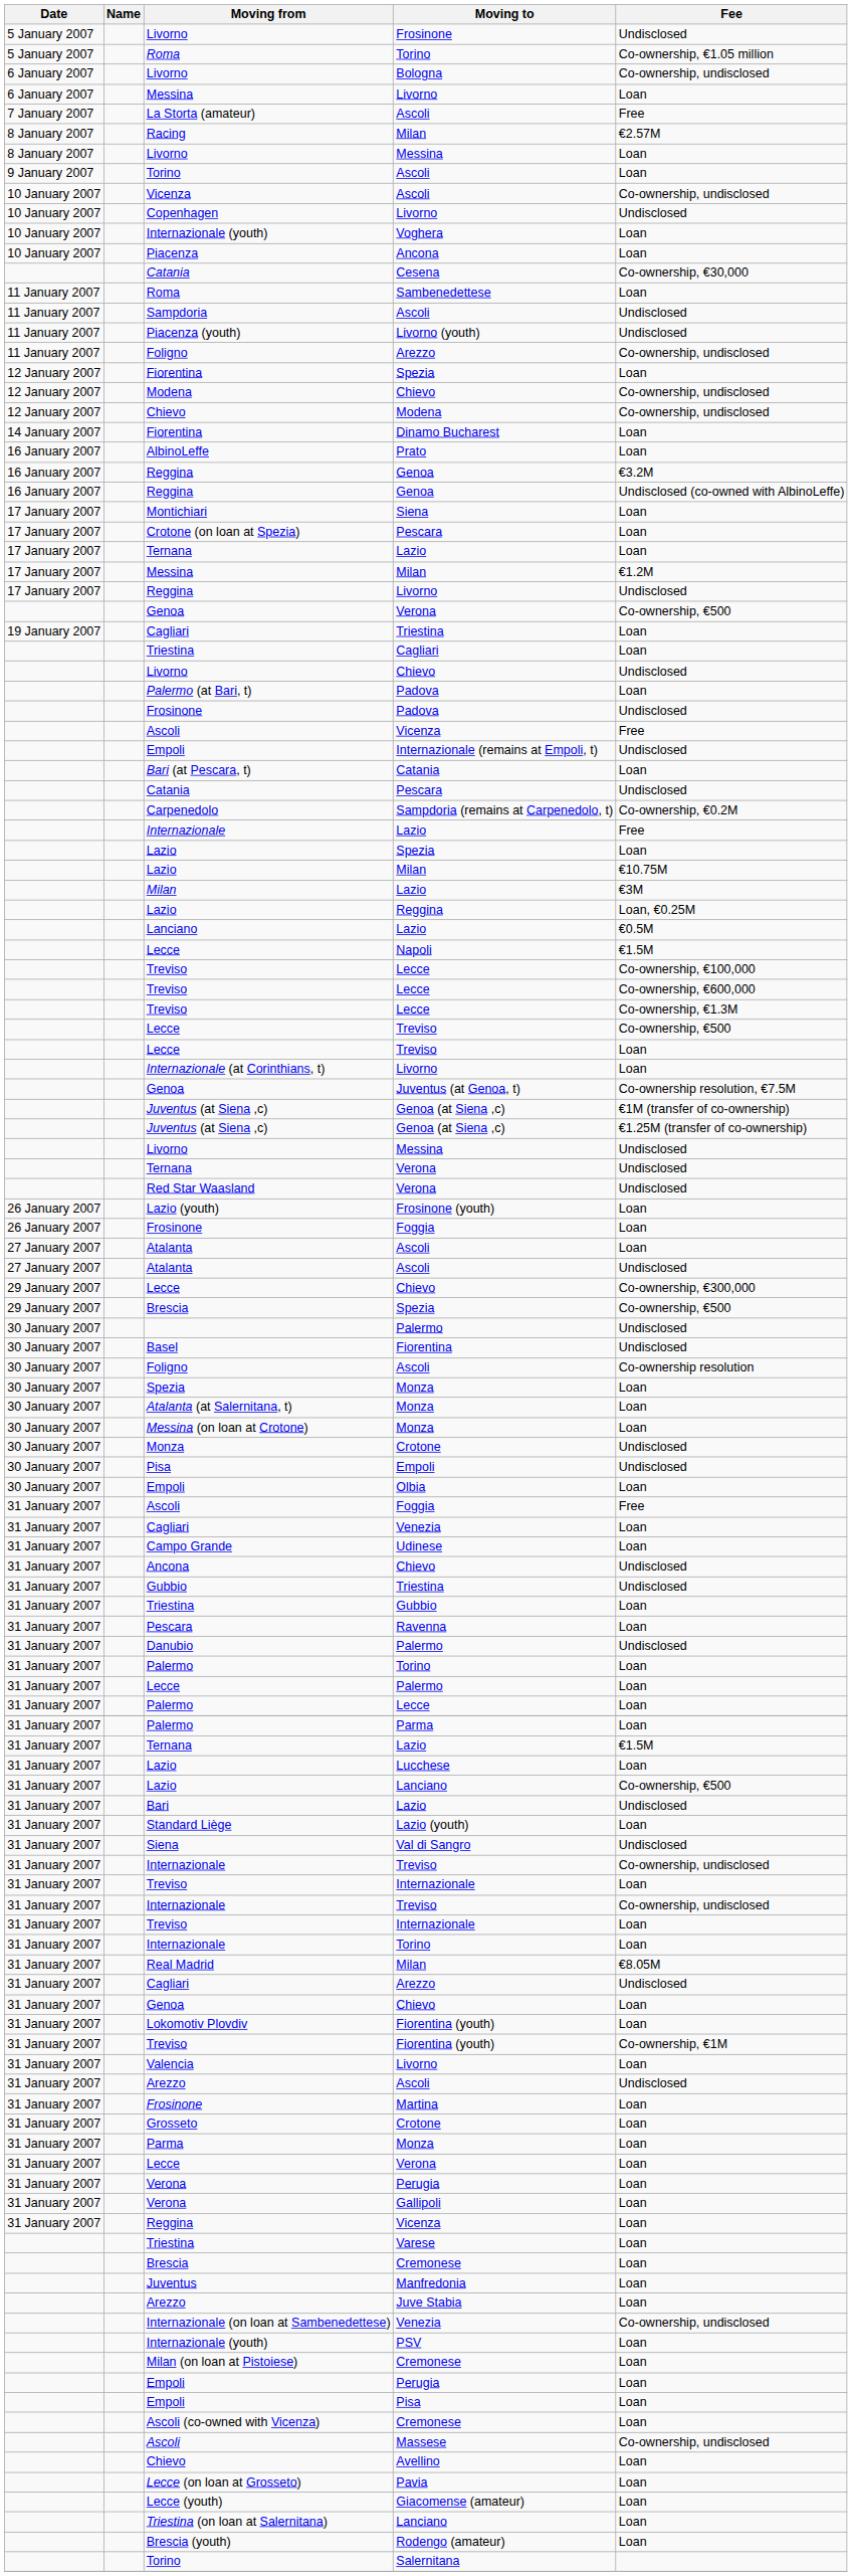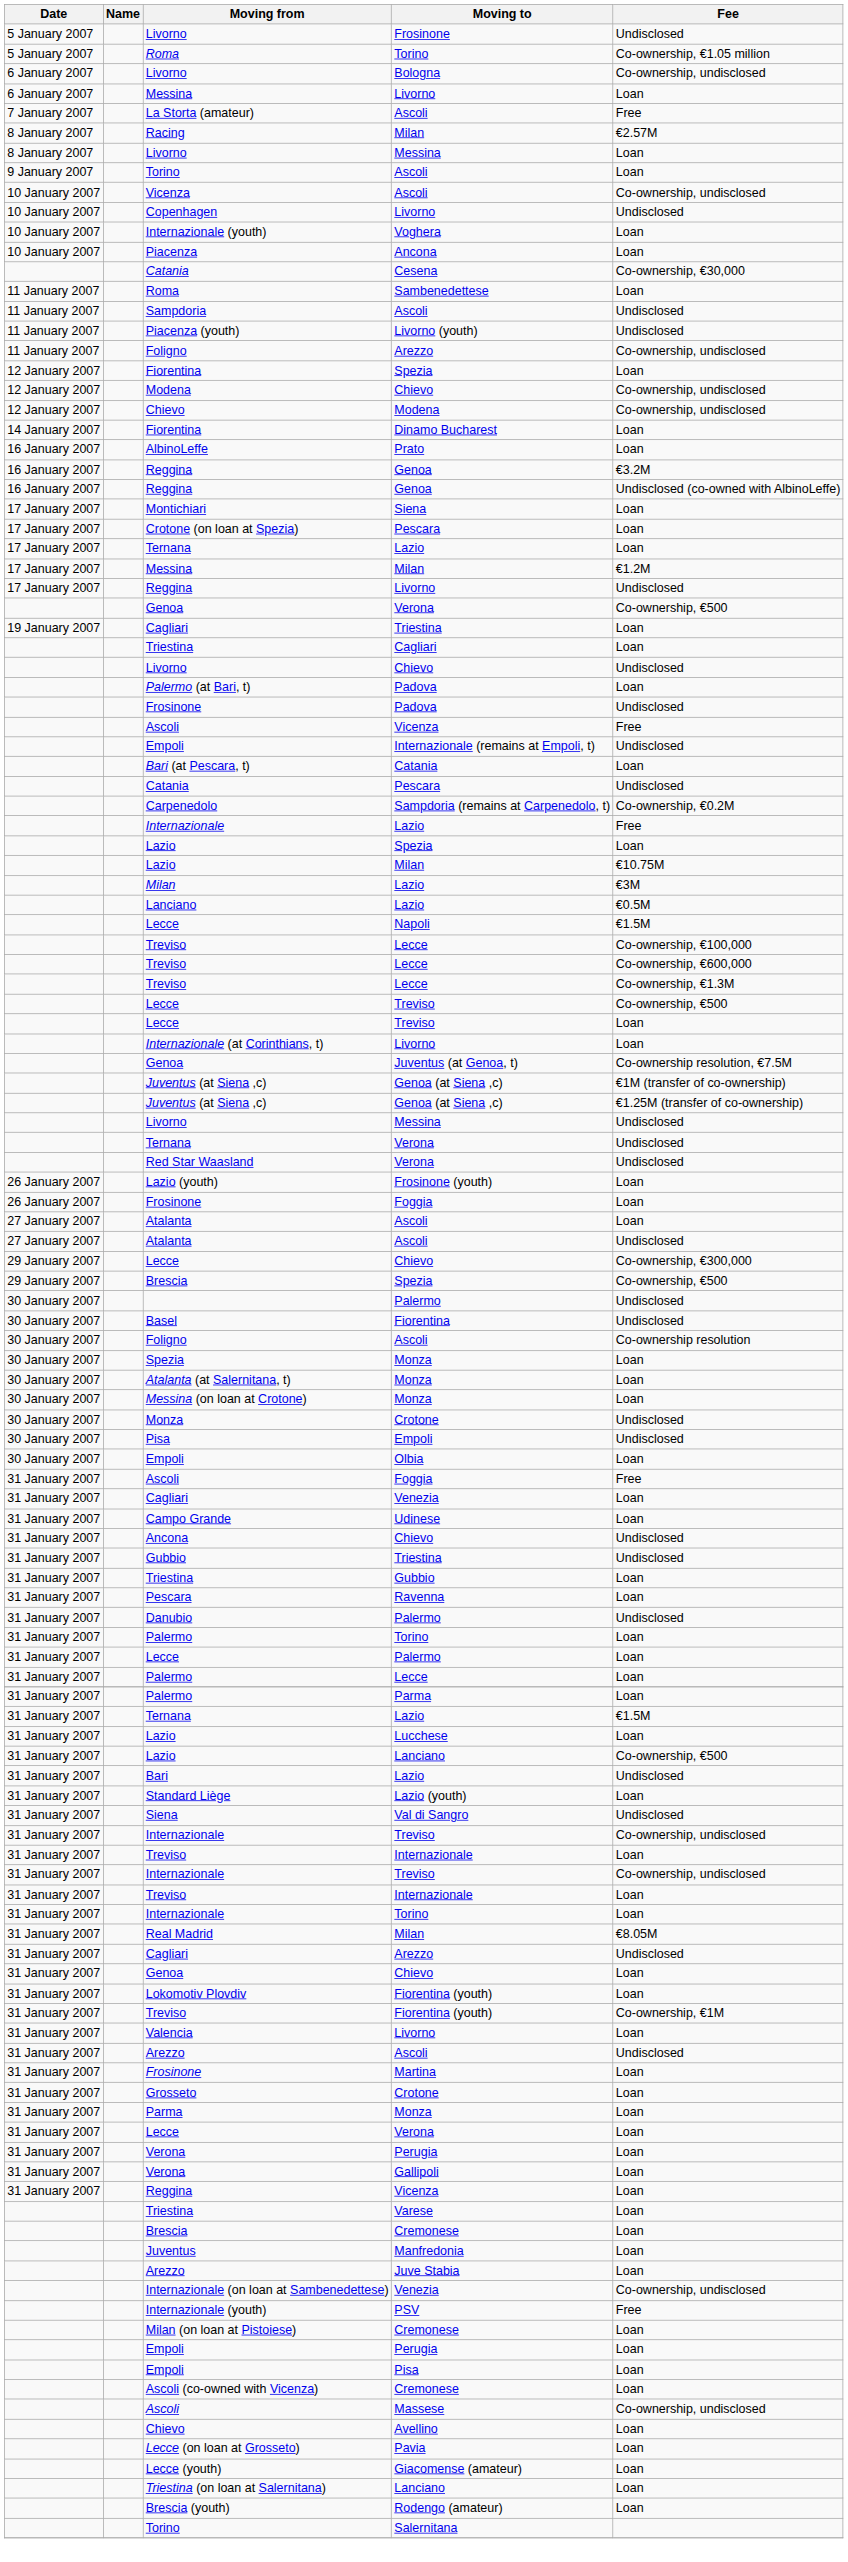- row: Lazio | Reggina | Loan, €0.25M
Internazionale (youth) / PSV | Fee: Loan -> Free
